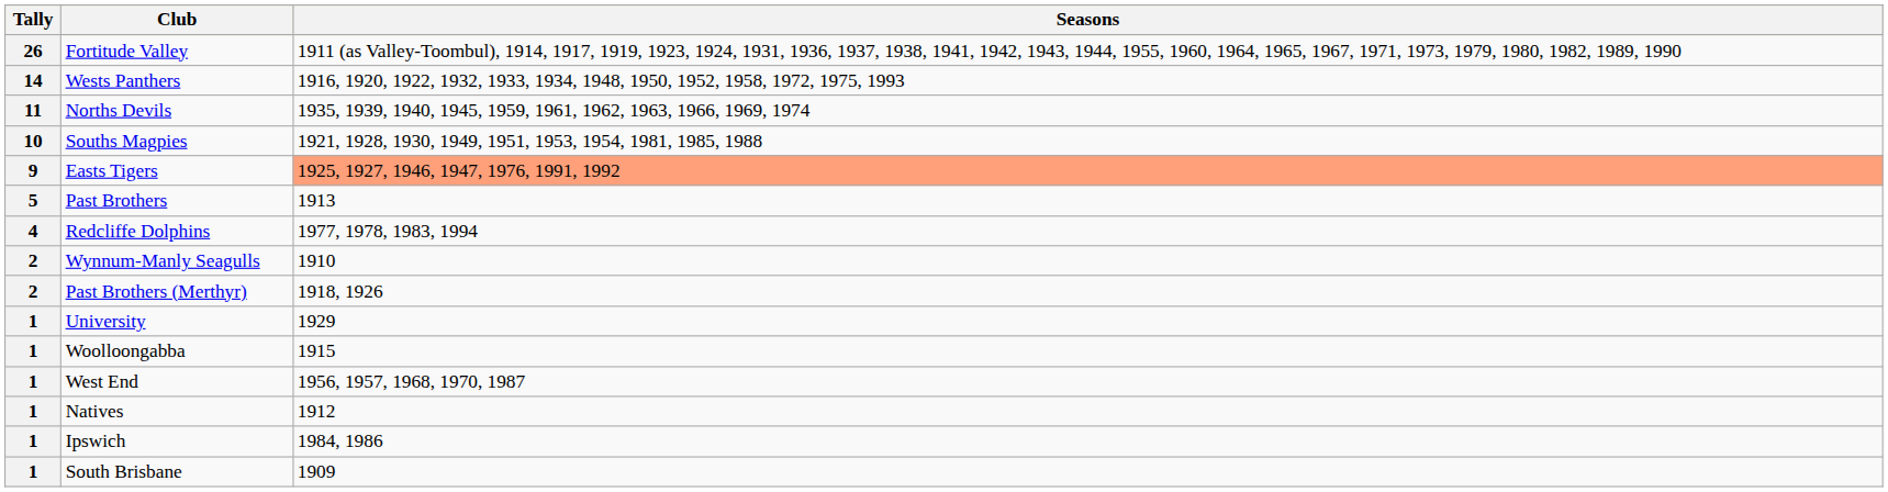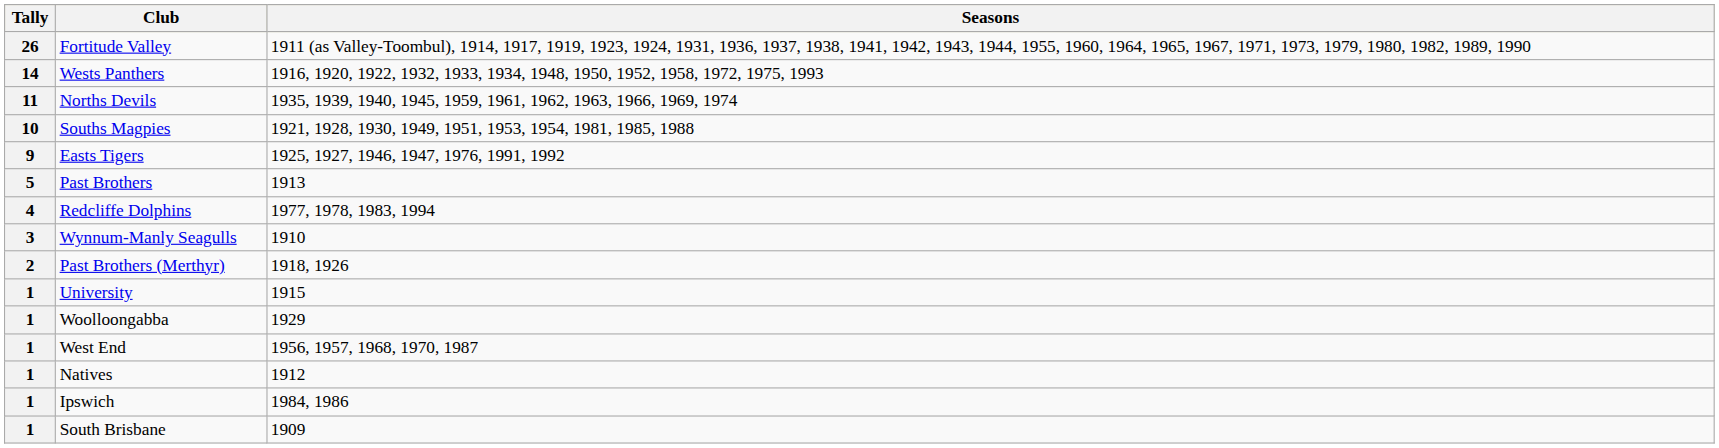Easts Tigers | Seasons: lightsalmon background -> no background
Wynnum-Manly Seagulls | Tally: 2 -> 3
University | Seasons: 1929 -> 1915
Woolloongabba | Seasons: 1915 -> 1929
